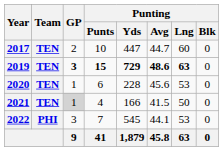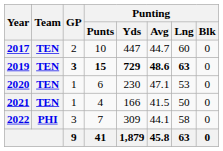2020 | Punting / Yds: 228 -> 230
2020 | Punting / Avg: 45.6 -> 47.1
2021 | GP: lightgrey background -> no background
2022 | Punting / Yds: 545 -> 309
2022 | Punting / Lng: 53 -> 58
